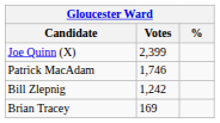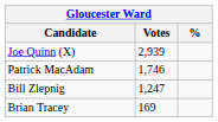Joe Quinn (X) | Votes: 2,399 -> 2,939
Bill Zlepnig | Votes: 1,242 -> 1,247
